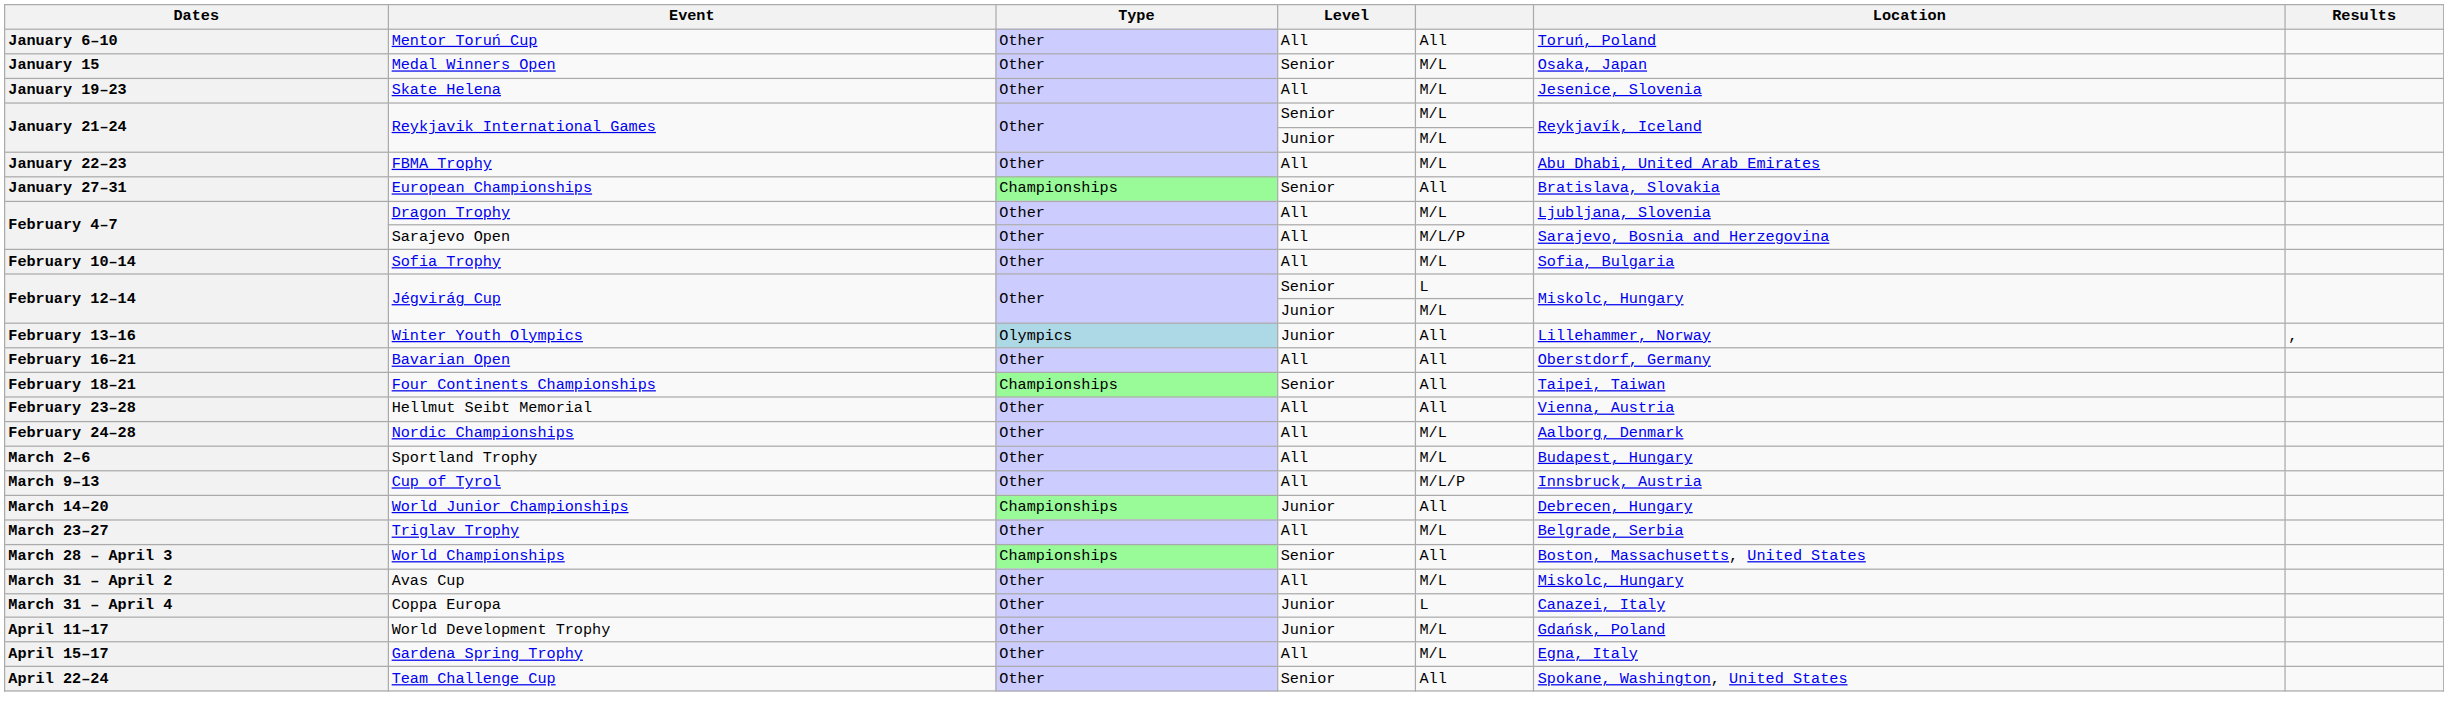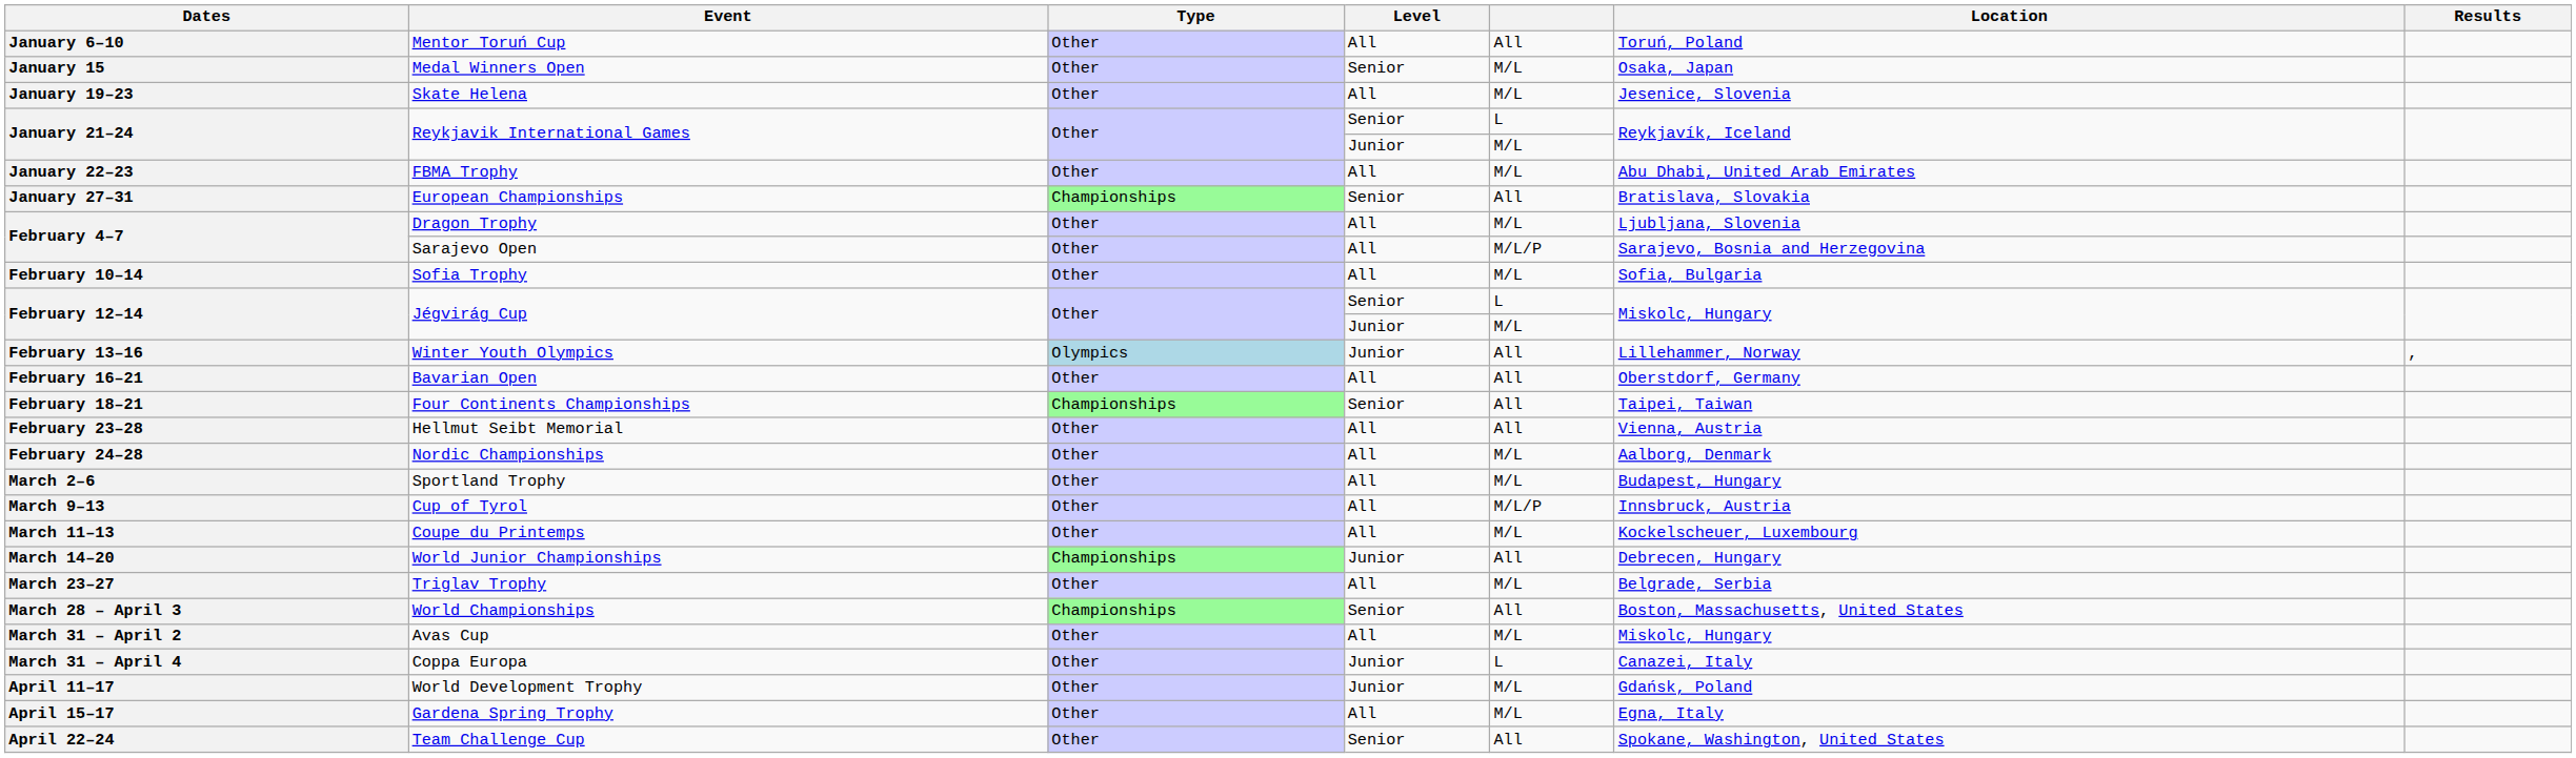Reykjavik International Games / Senior | column 5: M/L -> L
+ row: March 11–13 | Coupe du Printemps | Other | All | M/L | Kockelscheuer, Luxembourg
